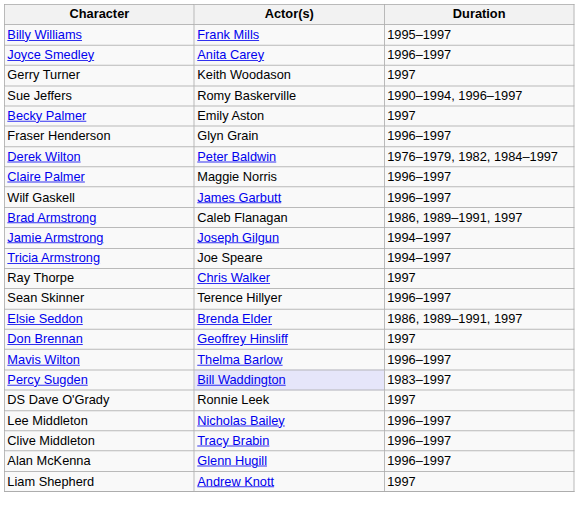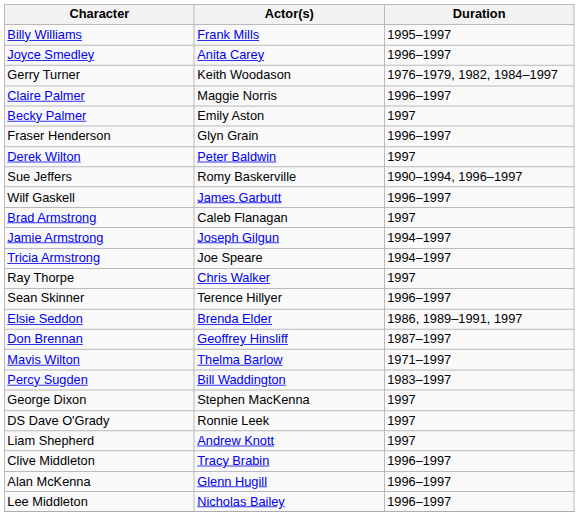Gerry Turner | Duration: 1997 -> 1976–1979, 1982, 1984–1997
rows swapped: Sue Jeffers <-> Claire Palmer
Derek Wilton | Duration: 1976–1979, 1982, 1984–1997 -> 1997
Brad Armstrong | Duration: 1986, 1989–1991, 1997 -> 1997
Don Brennan | Duration: 1997 -> 1987–1997
Mavis Wilton | Duration: 1996–1997 -> 1971–1997
Percy Sugden | Actor(s): lavender background -> no background
+ row: George Dixon | Stephen MacKenna | 1997
rows swapped: Lee Middleton <-> Liam Shepherd
